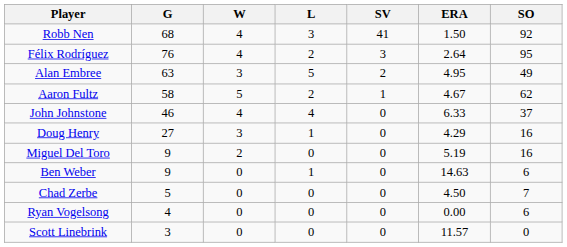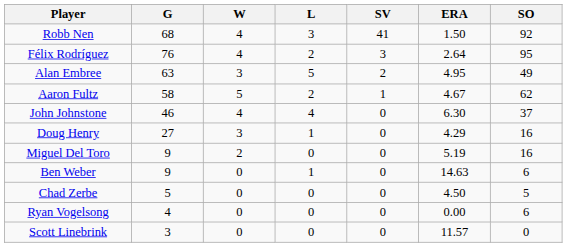John Johnstone | ERA: 6.33 -> 6.30
Chad Zerbe | SO: 7 -> 5
